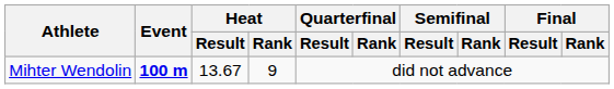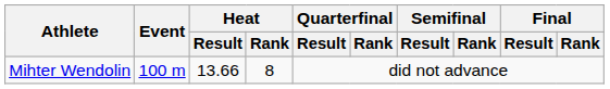Mihter Wendolin | Event: bold -> normal
Mihter Wendolin | Heat / Result: 13.67 -> 13.66
Mihter Wendolin | Heat / Rank: 9 -> 8
